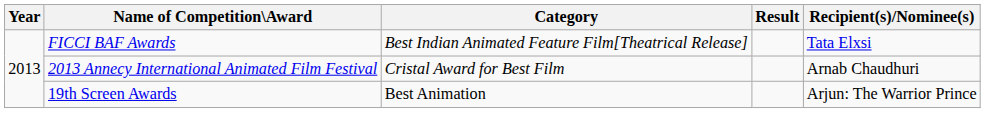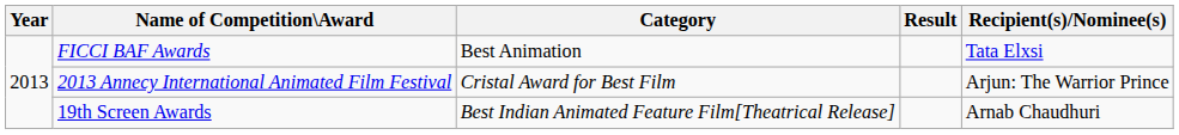FICCI BAF Awards | Category: Best Indian Animated Feature Film[Theatrical Release] -> Best Animation
2013 Annecy International Animated Film Festival | Recipient(s)/Nominee(s): Arnab Chaudhuri -> Arjun: The Warrior Prince
19th Screen Awards | Category: Best Animation -> Best Indian Animated Feature Film[Theatrical Release]
19th Screen Awards | Recipient(s)/Nominee(s): Arjun: The Warrior Prince -> Arnab Chaudhuri
